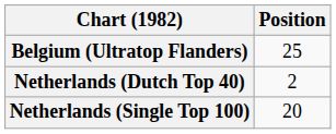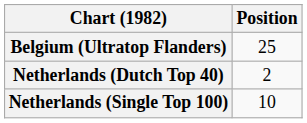Netherlands (Single Top 100) | Position: 20 -> 10
